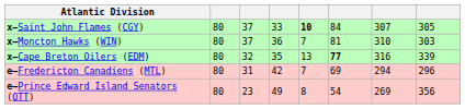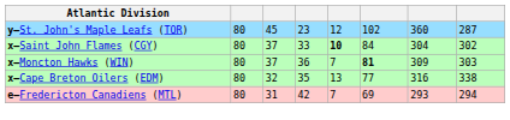+ row: y–St. John's Maple Leafs (TOR) | 80 | 45 | 23 | 12 | 102 | 360 | 287
x–Saint John Flames (CGY) | column 7: 307 -> 304
x–Saint John Flames (CGY) | column 8: 305 -> 302
x–Moncton Hawks (WIN) | column 6: normal -> bold
x–Moncton Hawks (WIN) | column 7: 310 -> 309
x–Cape Breton Oilers (EDM) | column 6: bold -> normal
x–Cape Breton Oilers (EDM) | column 8: 339 -> 338
e–Fredericton Canadiens (MTL) | column 7: 294 -> 293
e–Fredericton Canadiens (MTL) | column 8: 296 -> 294
- row: e–Prince Edward Island Senators (OTT) | 80 | 23 | 49 | 8 | 54 | 269 | 356
